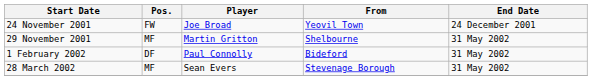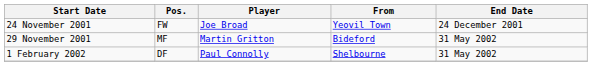29 November 2001 | From: Shelbourne -> Bideford
1 February 2002 | From: Bideford -> Shelbourne
- row: 28 March 2002 | MF | Sean Evers | Stevenage Borough | 31 May 2002
